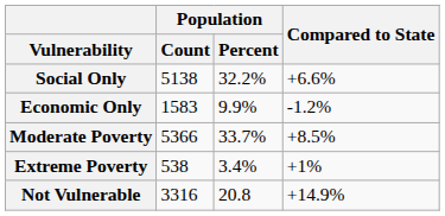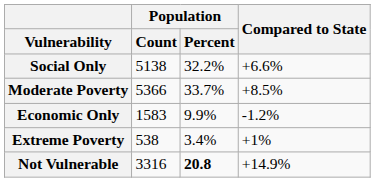rows swapped: Economic Only <-> Moderate Poverty
Not Vulnerable | Population / Percent: normal -> bold
